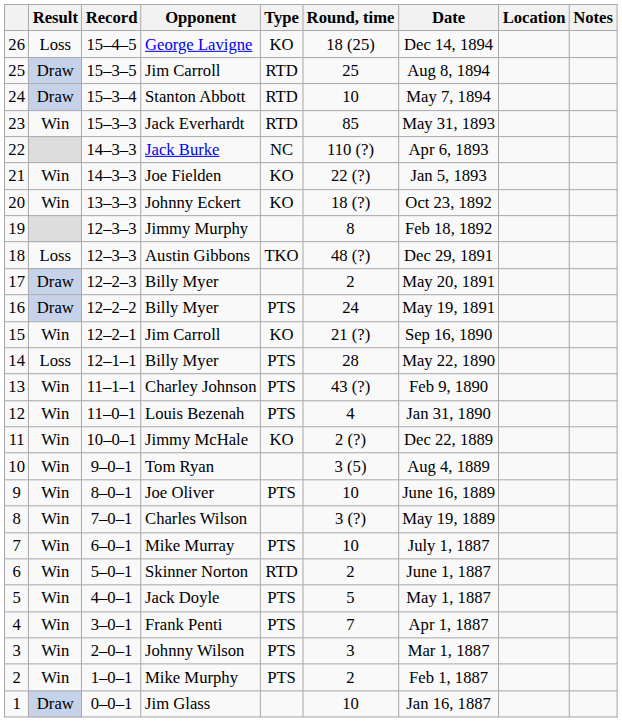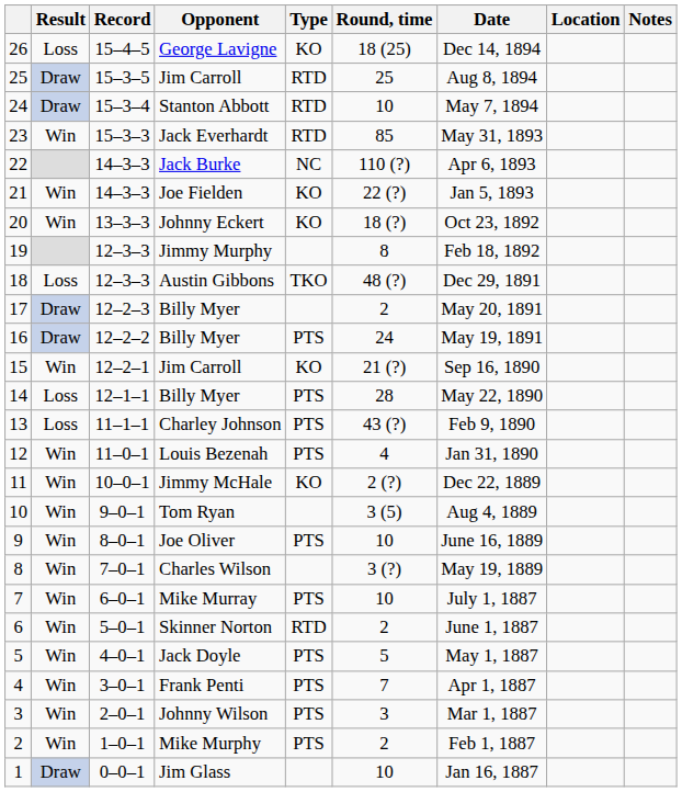13 | Result: Win -> Loss
